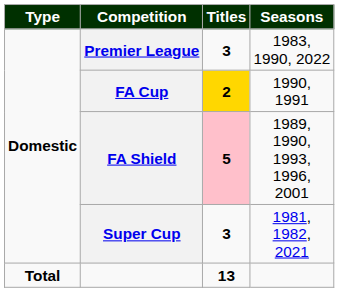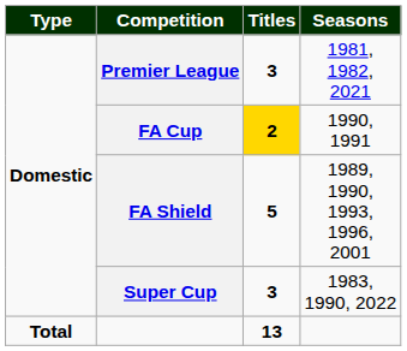Premier League | Seasons: 1983, 1990, 2022 -> 1981, 1982, 2021
FA Shield | Titles: pink background -> no background
Super Cup | Seasons: 1981, 1982, 2021 -> 1983, 1990, 2022
